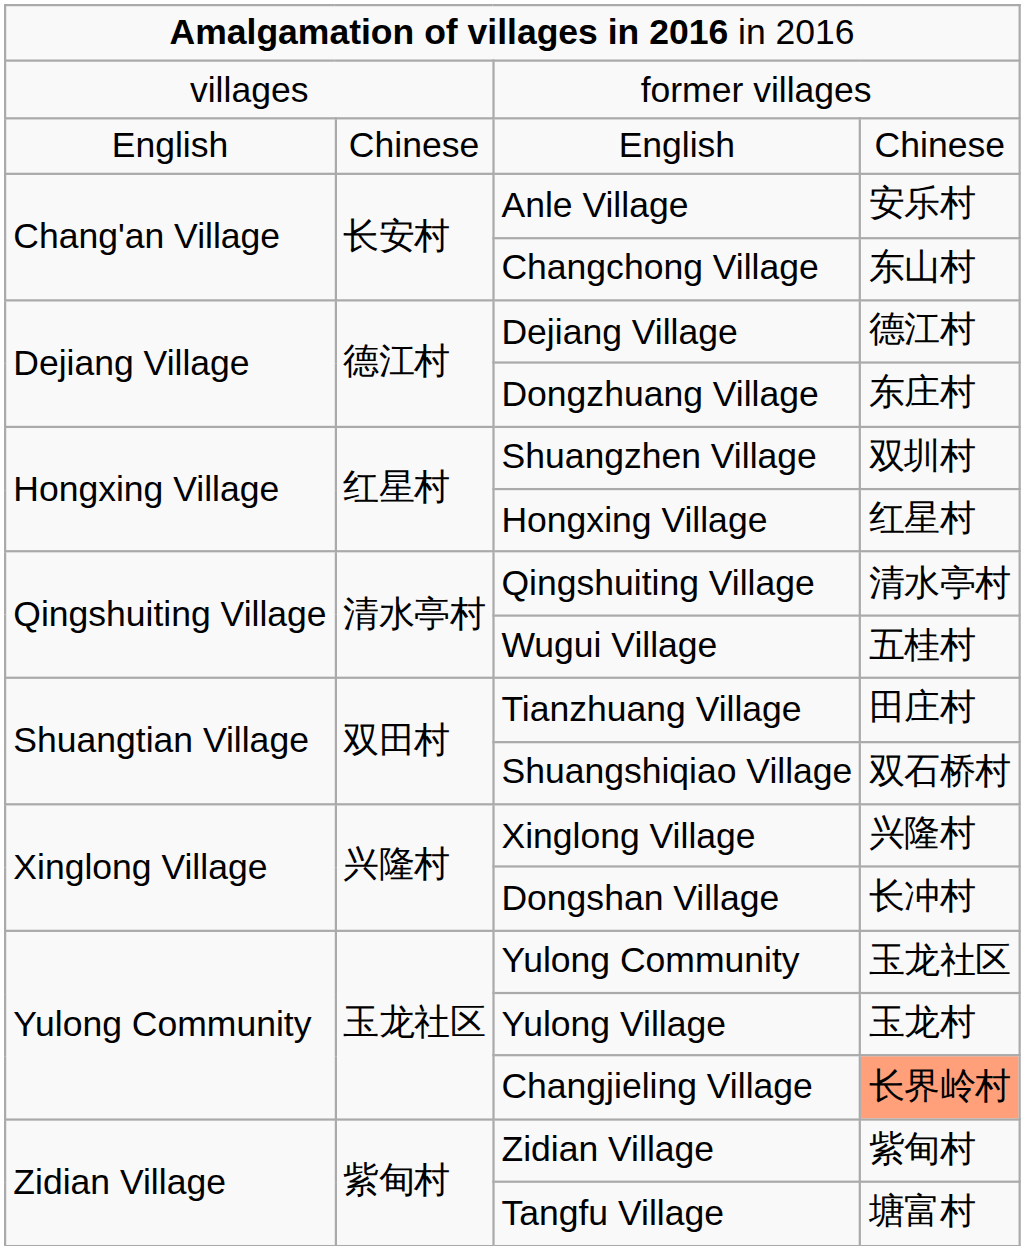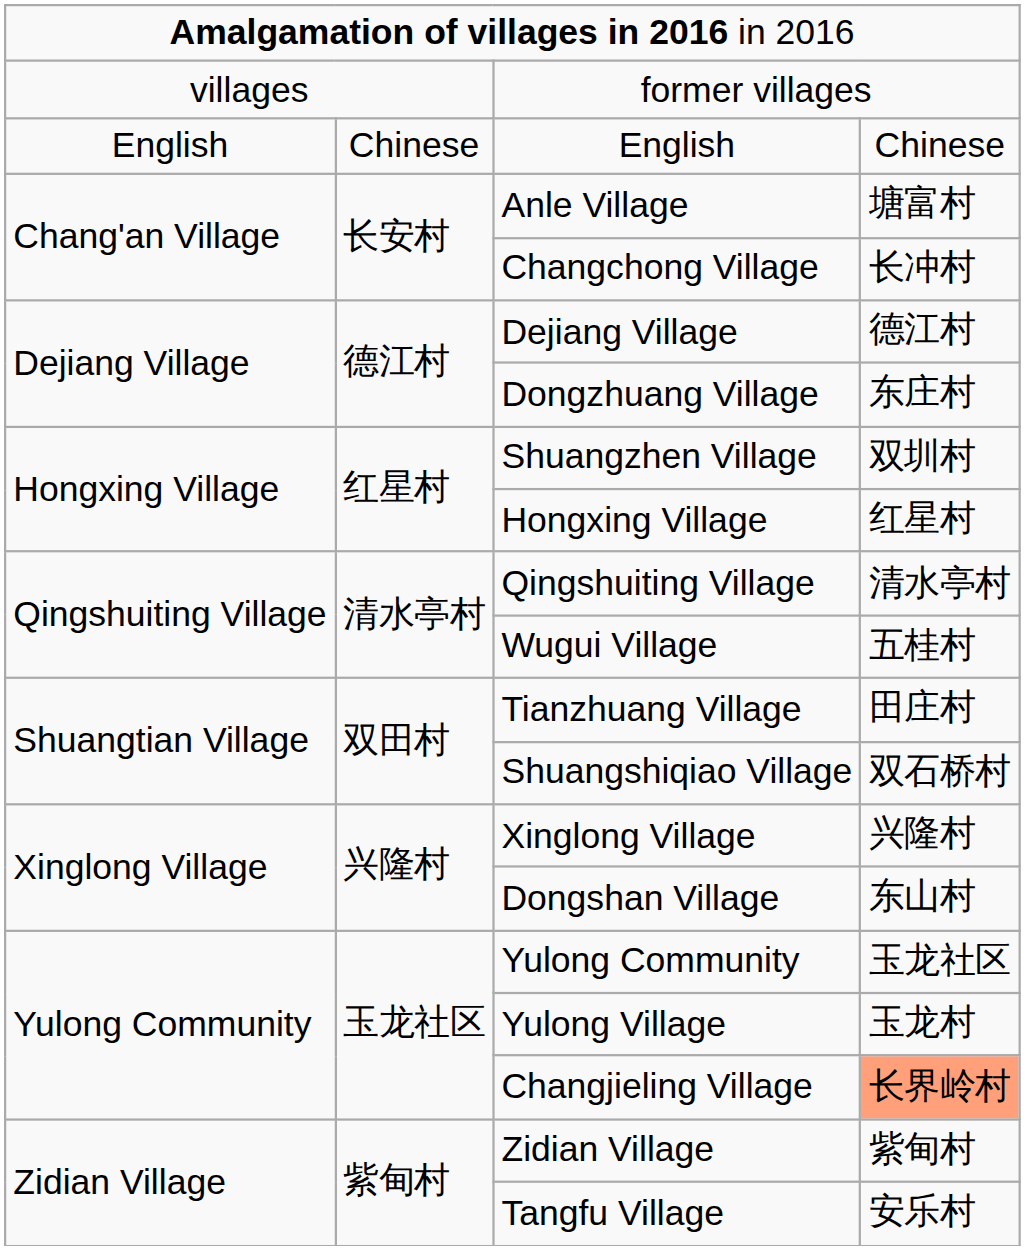Anle Village | column 4: 安乐村 -> 塘富村
Changchong Village | column 4: 东山村 -> 长冲村
Dongshan Village | column 4: 长冲村 -> 东山村
Tangfu Village | column 4: 塘富村 -> 安乐村
